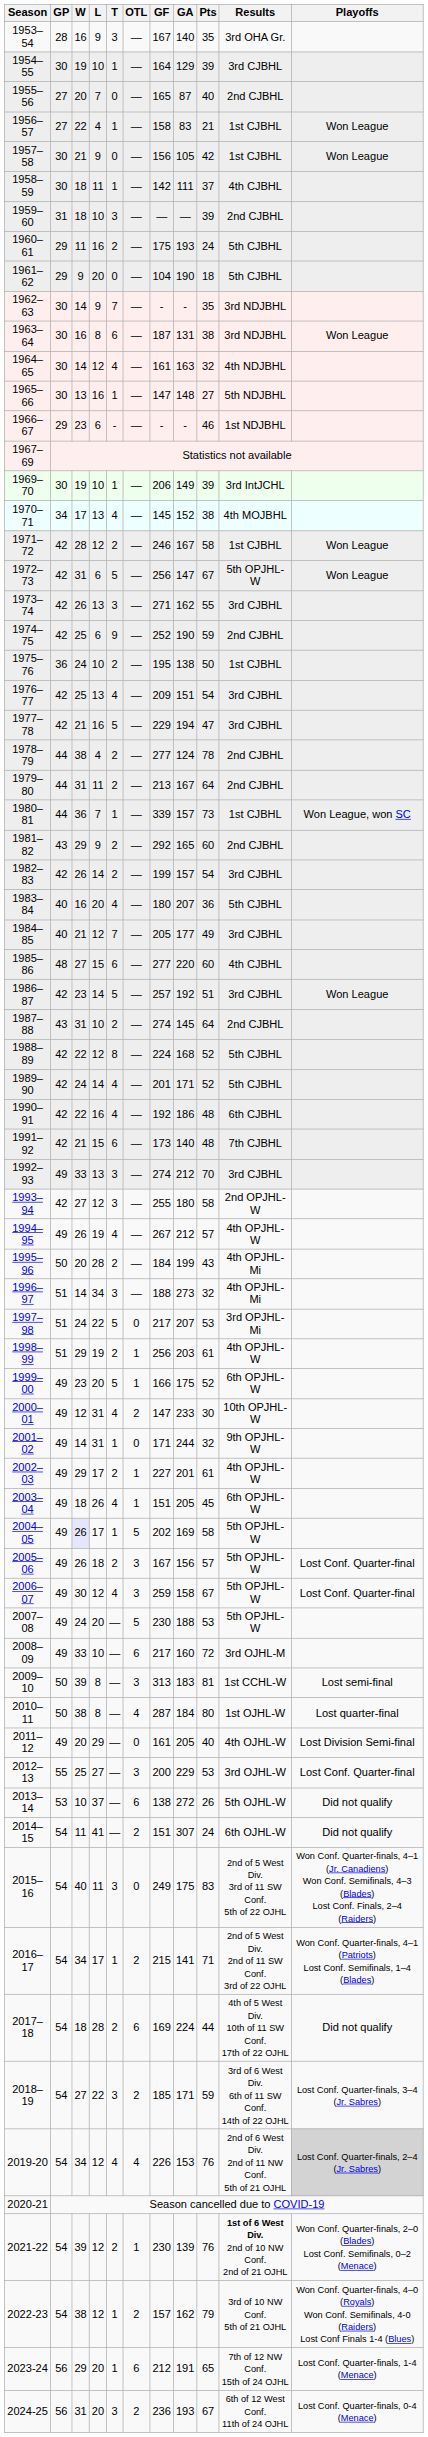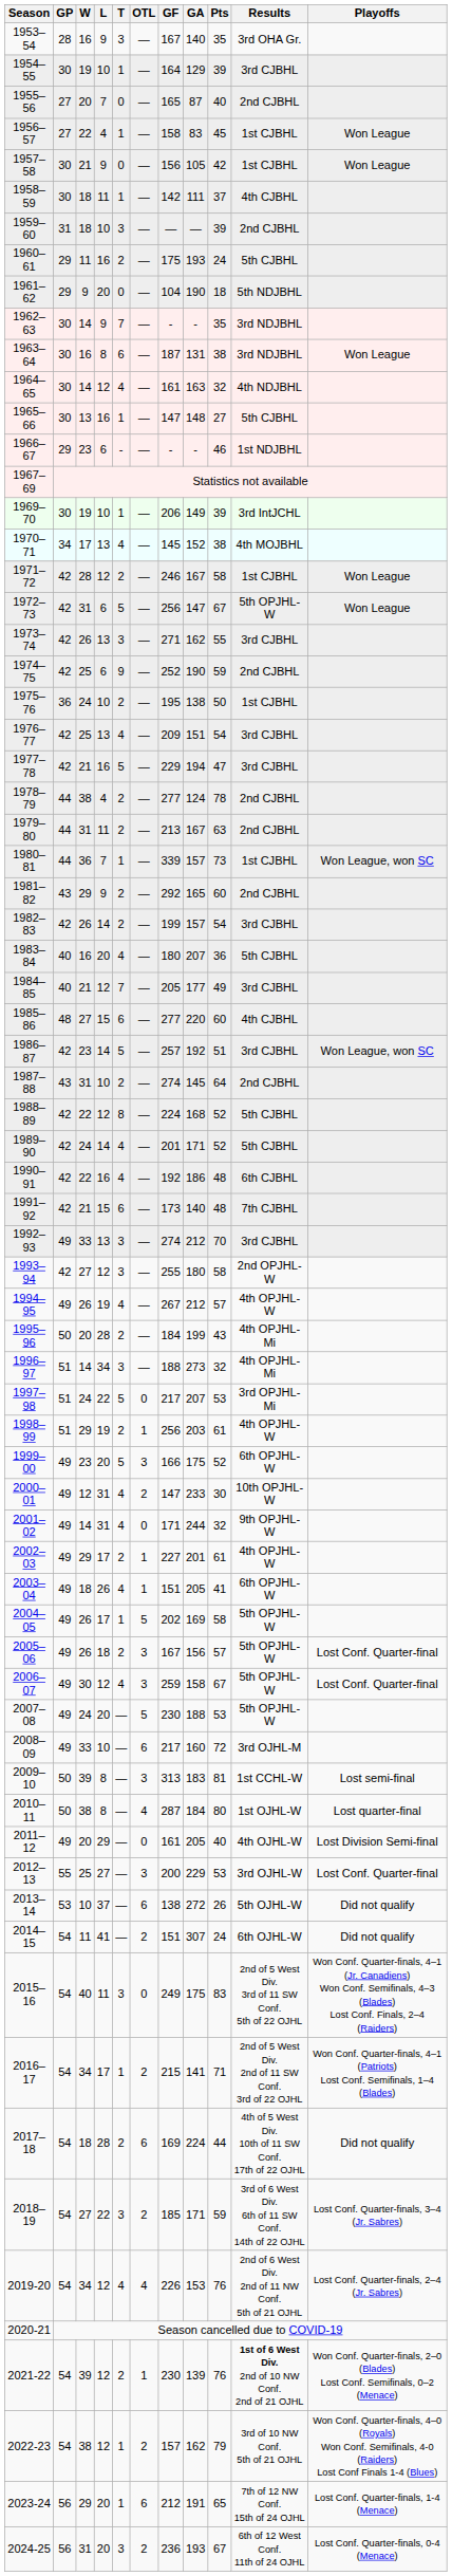1956–57 | Pts: 21 -> 45
1961–62 | Results: 5th CJBHL -> 5th NDJBHL
1965–66 | Results: 5th NDJBHL -> 5th CJBHL
1979–80 | Pts: 64 -> 63
1986–87 | Playoffs: Won League -> Won League, won SC
1999–00 | OTL: 1 -> 3
2001–02 | T: 1 -> 4
2003–04 | Pts: 45 -> 41
2004–05 | W: lavender background -> no background
2019-20 | Playoffs: lightgrey background -> no background
